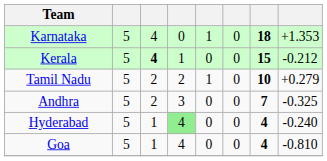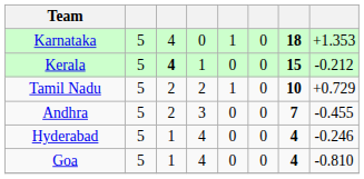Tamil Nadu | column 8: +0.279 -> +0.729
Andhra | column 8: -0.325 -> -0.455
Hyderabad | column 4: lightgreen background -> no background
Hyderabad | column 8: -0.240 -> -0.246
